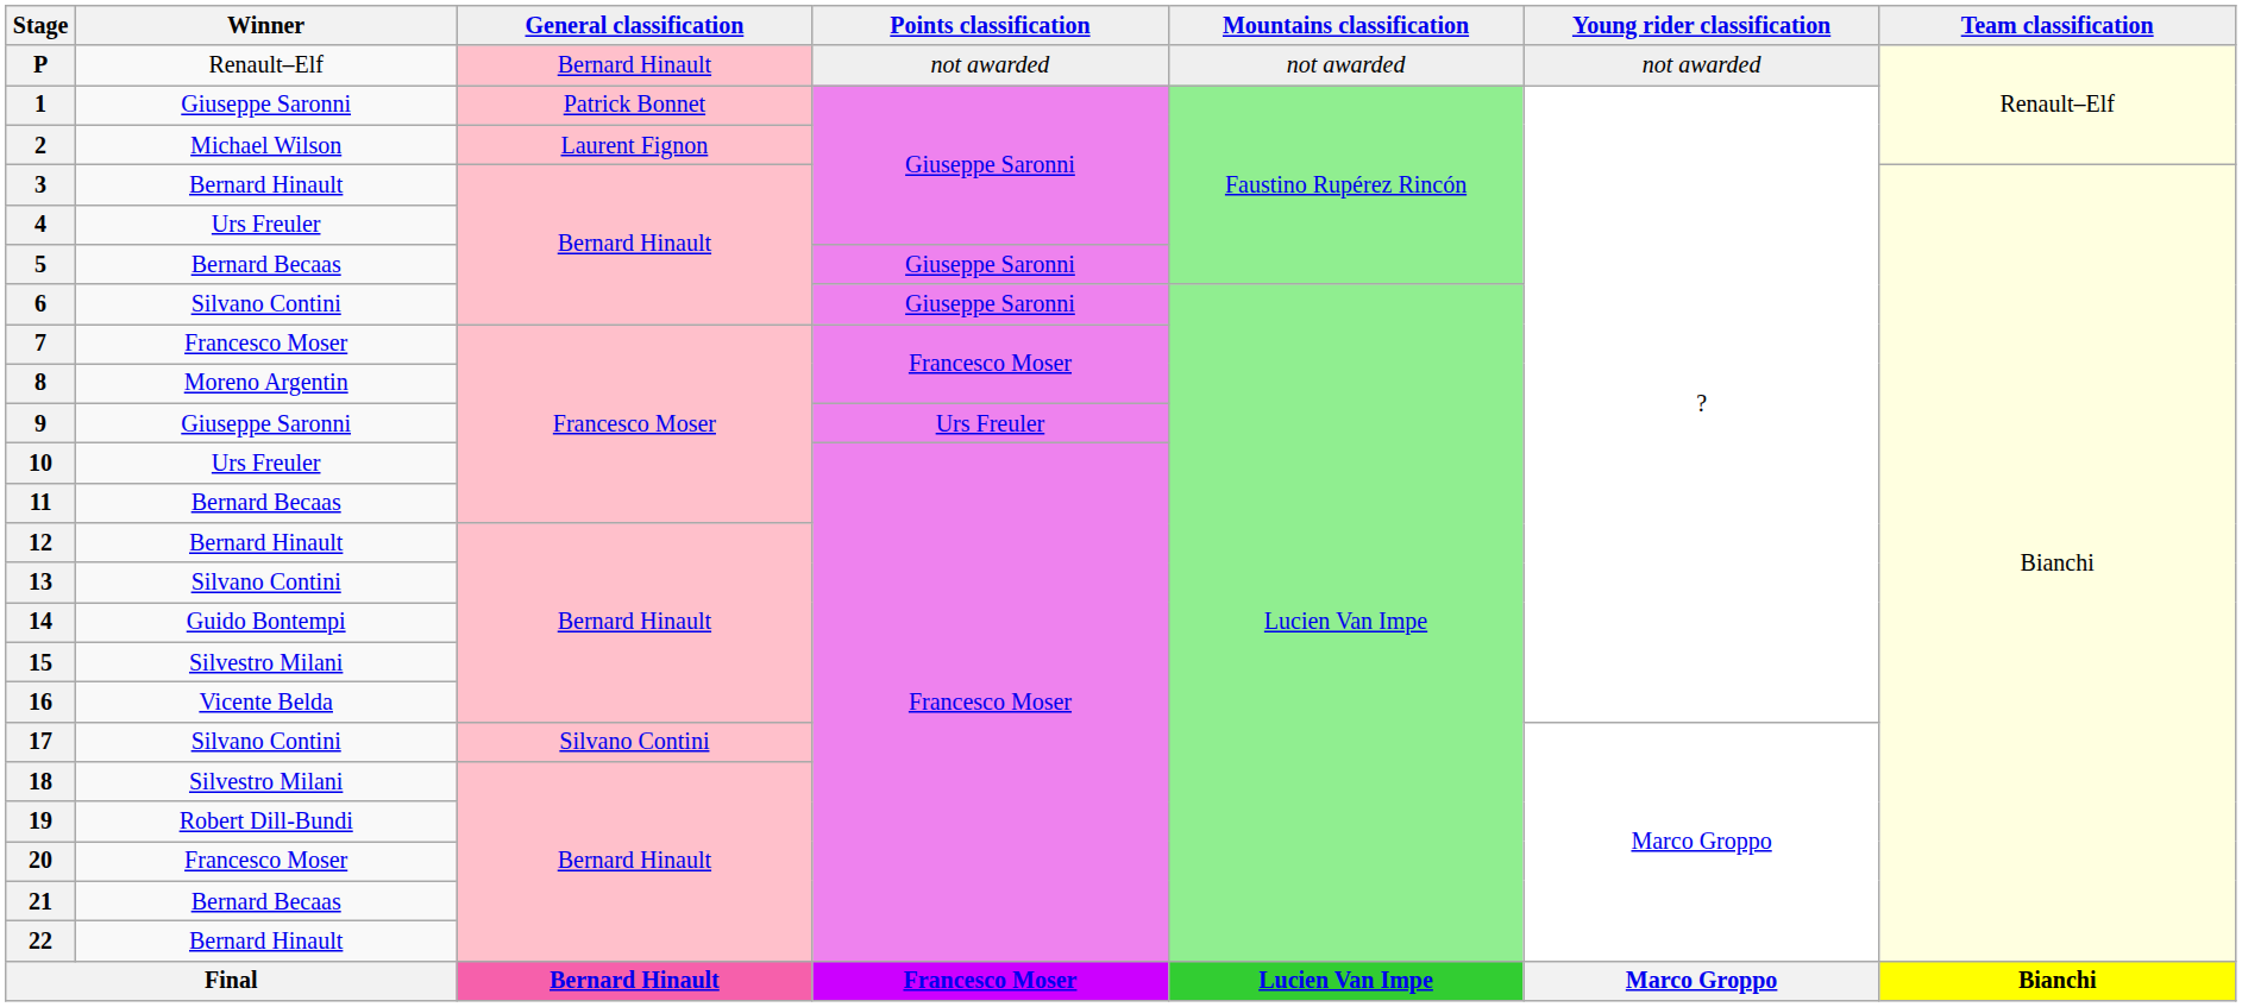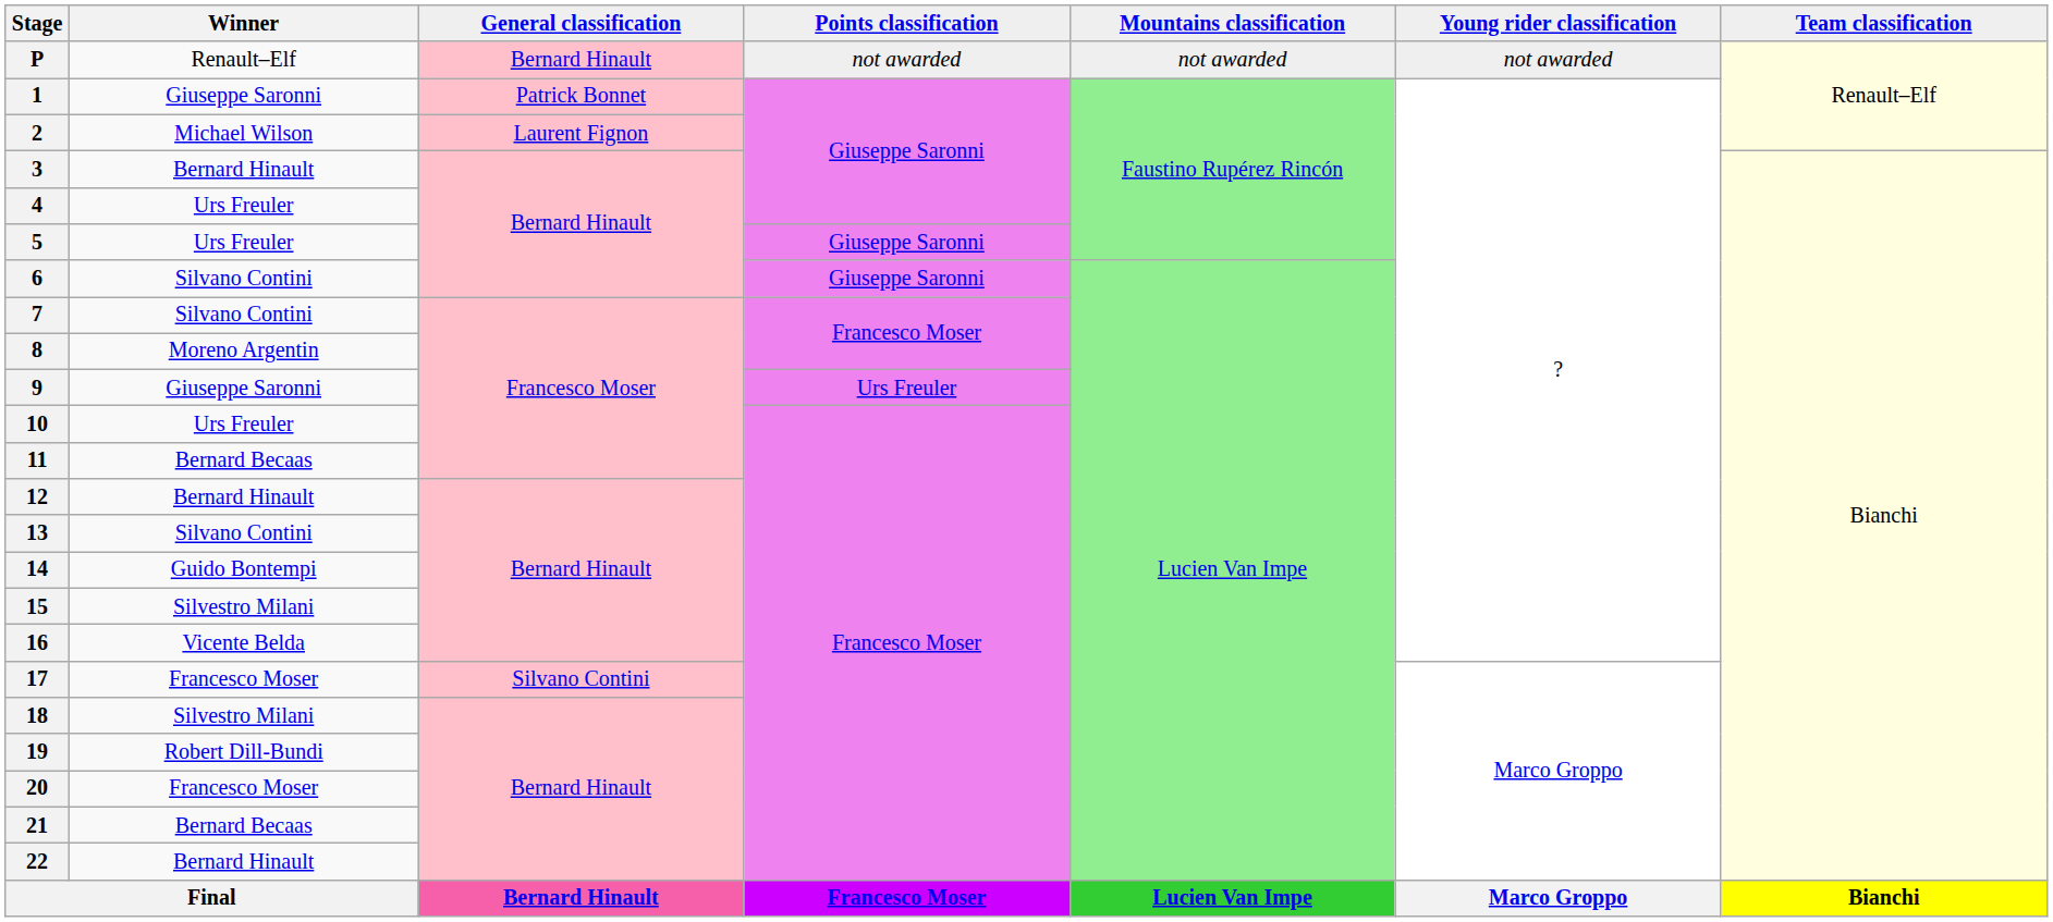5 | Winner: Bernard Becaas -> Urs Freuler
7 | Winner: Francesco Moser -> Silvano Contini
17 | Winner: Silvano Contini -> Francesco Moser
